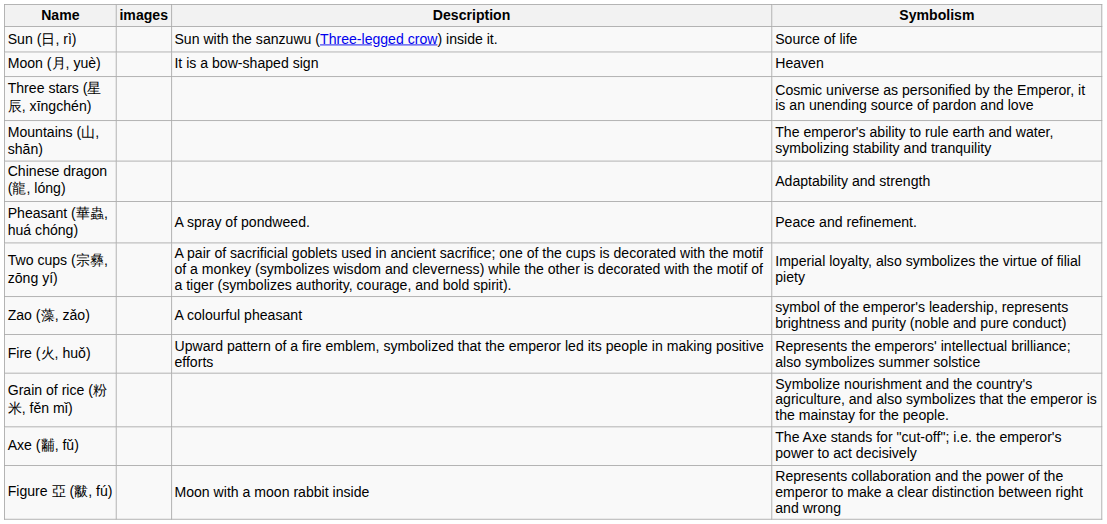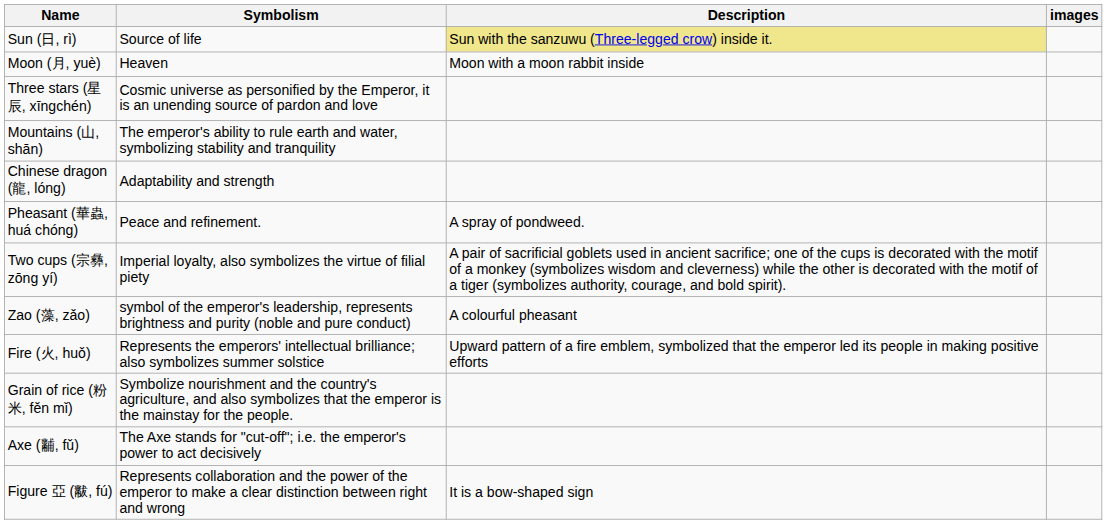columns swapped: Symbolism <-> images
Sun (日, rì) | Description: no background -> khaki background
Moon (月, yuè) | Description: It is a bow-shaped sign -> Moon with a moon rabbit inside
Figure 亞 (黻, fú) | Description: Moon with a moon rabbit inside -> It is a bow-shaped sign
